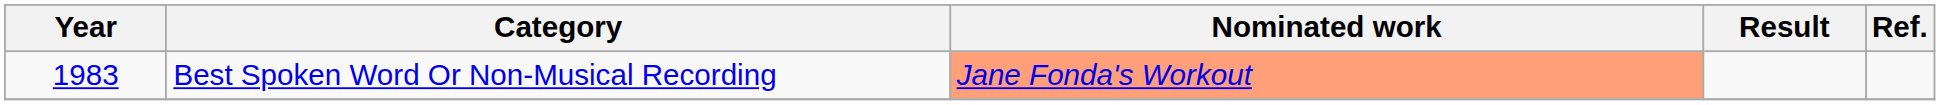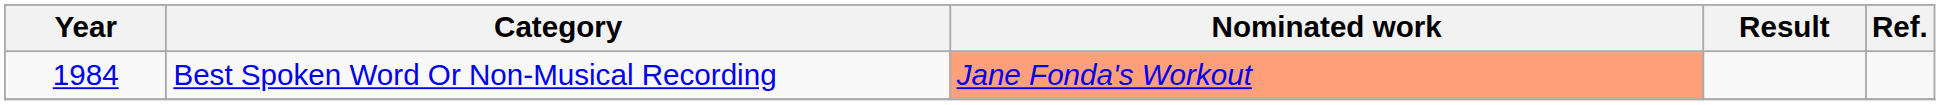Best Spoken Word Or Non-Musical Recording | Year: 1983 -> 1984
